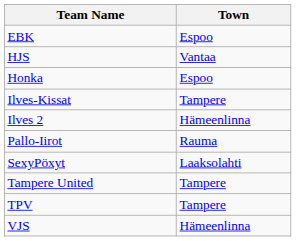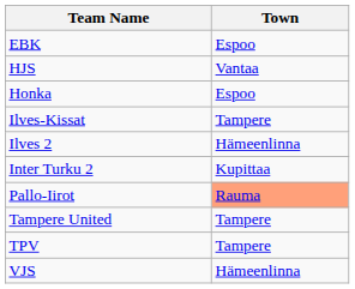+ row: Inter Turku 2 | Kupittaa
Pallo-Iirot | Town: no background -> lightsalmon background
- row: SexyPöxyt | Laaksolahti
